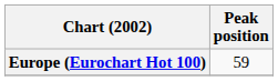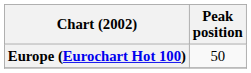Europe (Eurochart Hot 100) | Peak position: 59 -> 50
